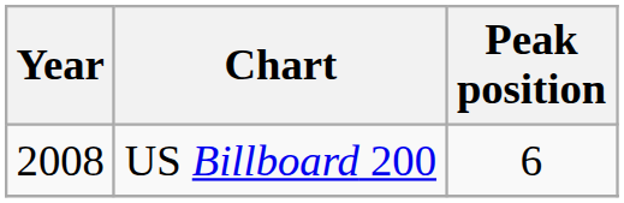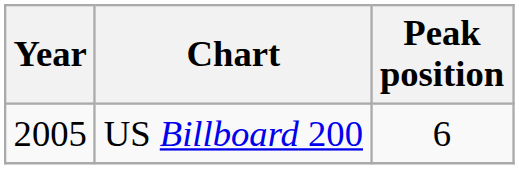US Billboard 200 | Year: 2008 -> 2005
